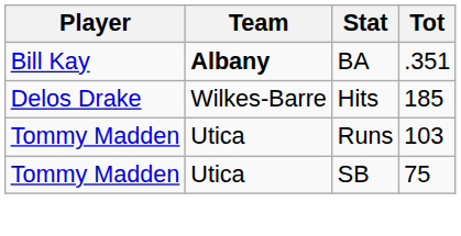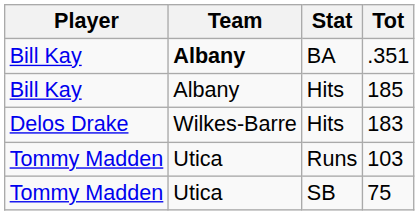+ row: Bill Kay | Albany | Hits | 185
Delos Drake / Hits | Tot: 185 -> 183
